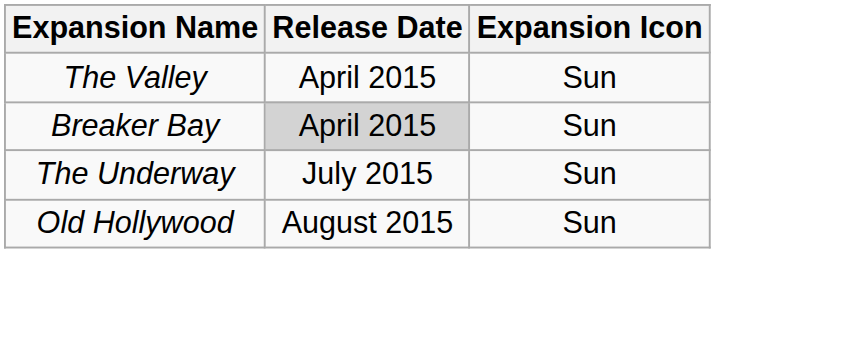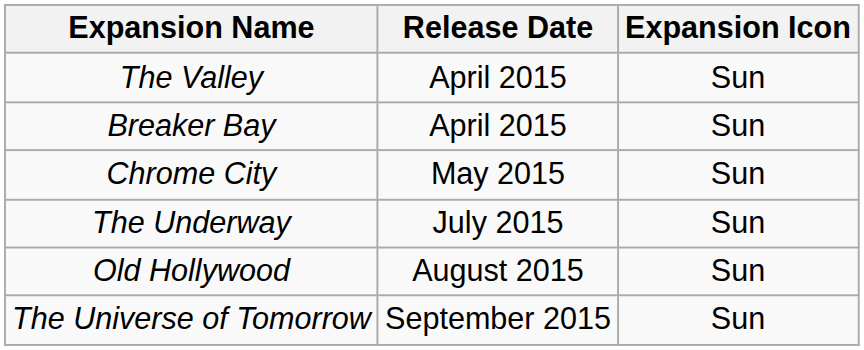Breaker Bay | Release Date: lightgrey background -> no background
+ row: Chrome City | May 2015 | Sun
+ row: The Universe of Tomorrow | September 2015 | Sun
